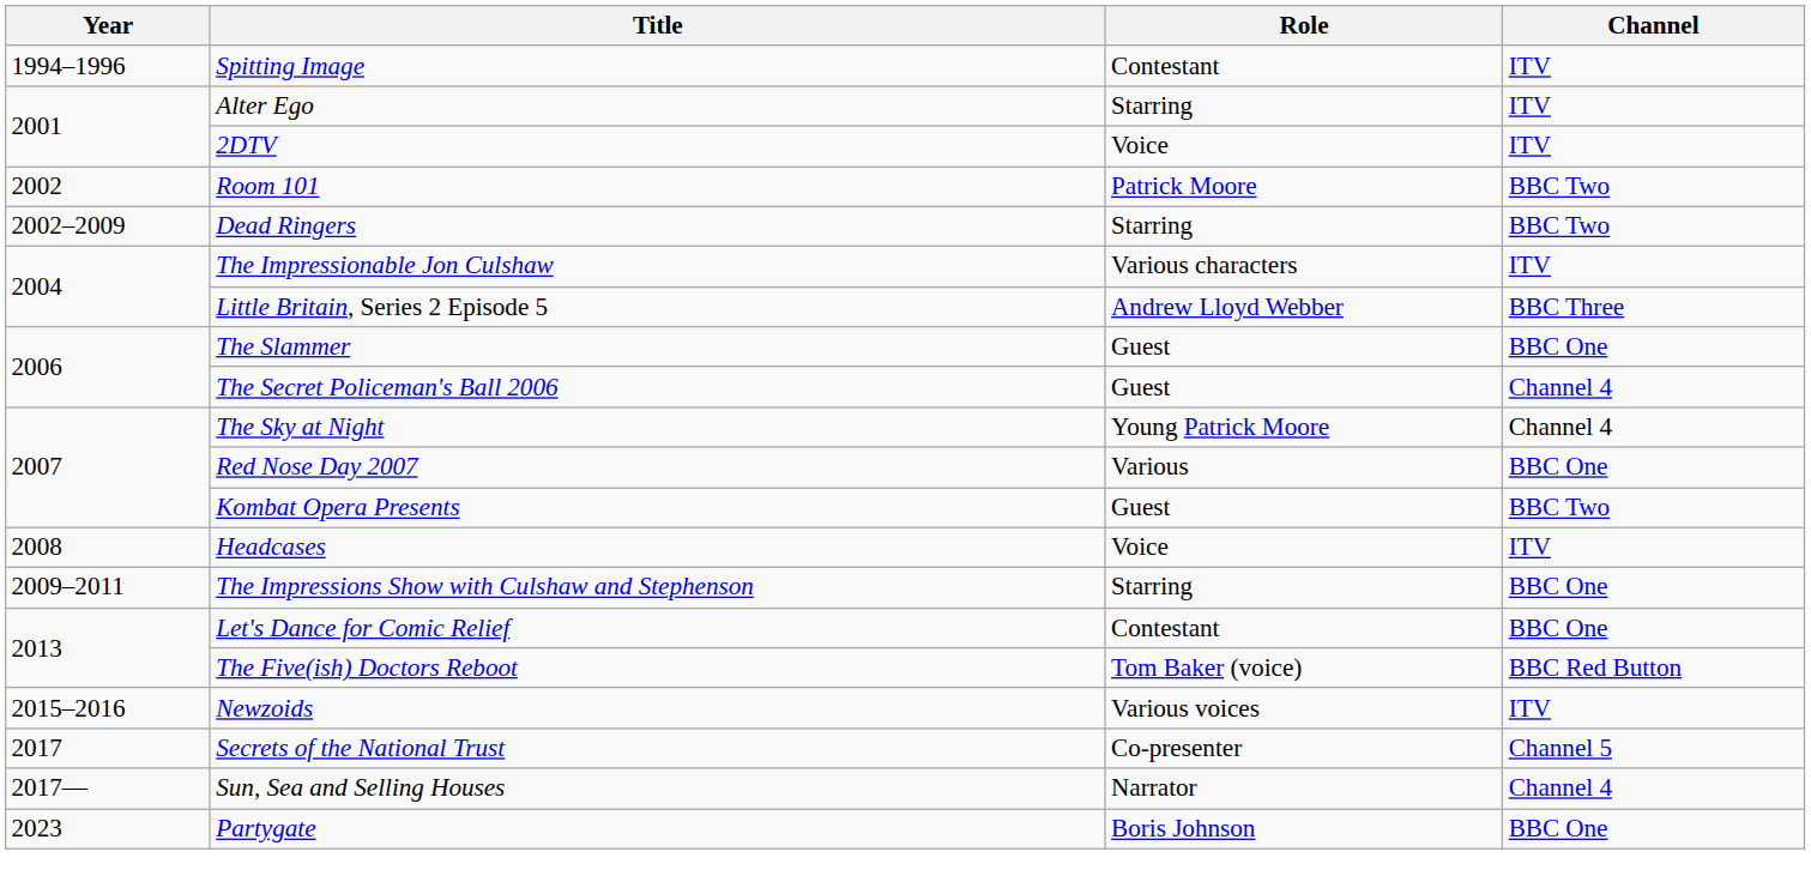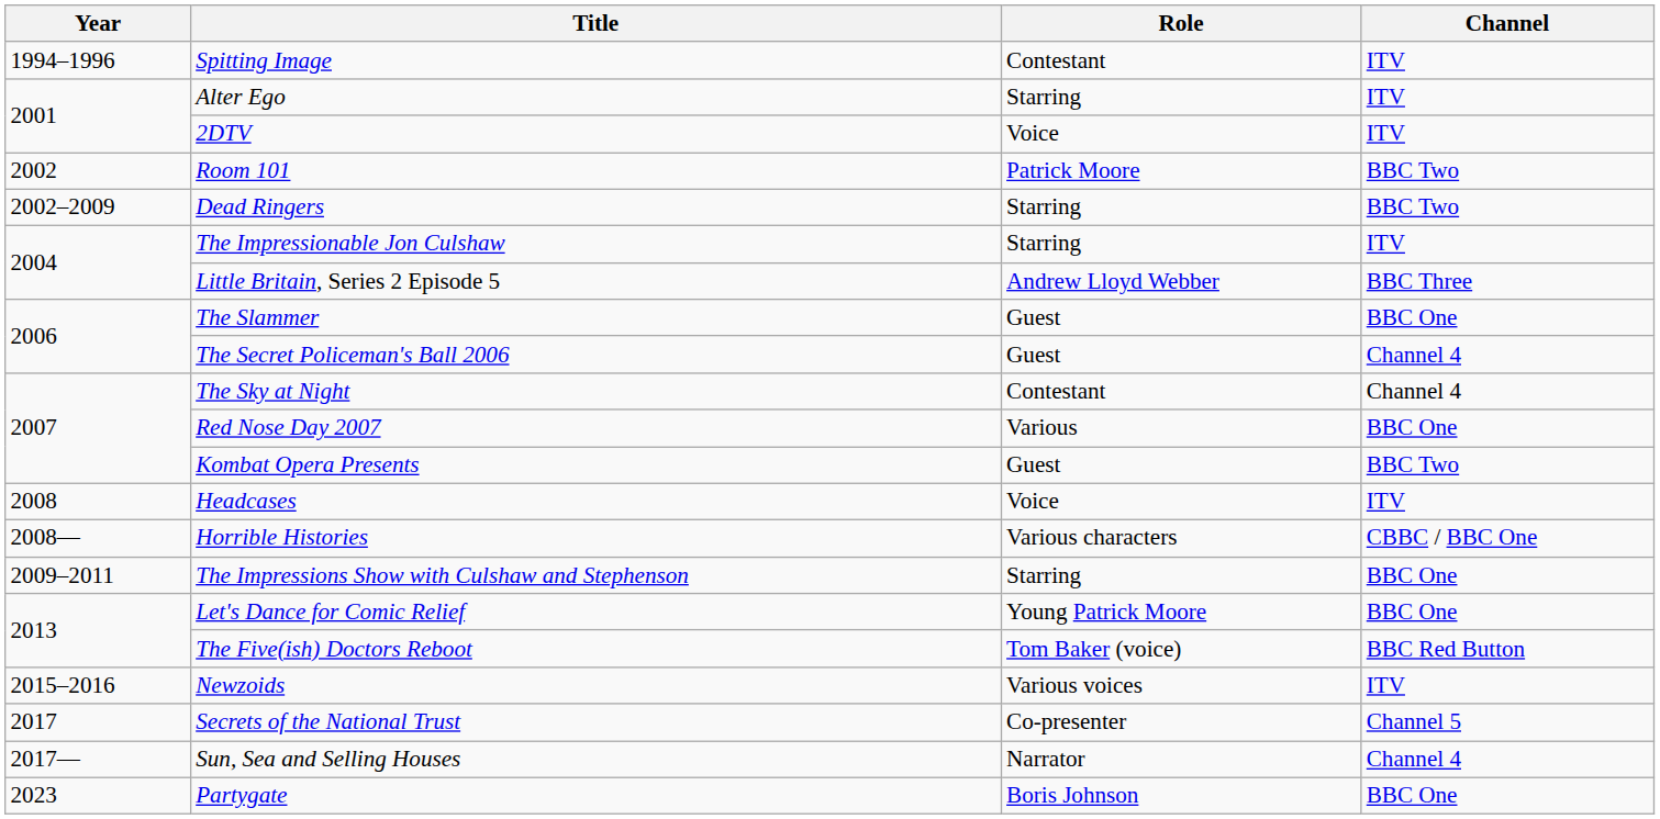The Impressionable Jon Culshaw | Role: Various characters -> Starring
The Sky at Night | Role: Young Patrick Moore -> Contestant
+ row: 2008— | Horrible Histories | Various characters | CBBC / BBC One
Let's Dance for Comic Relief | Role: Contestant -> Young Patrick Moore
